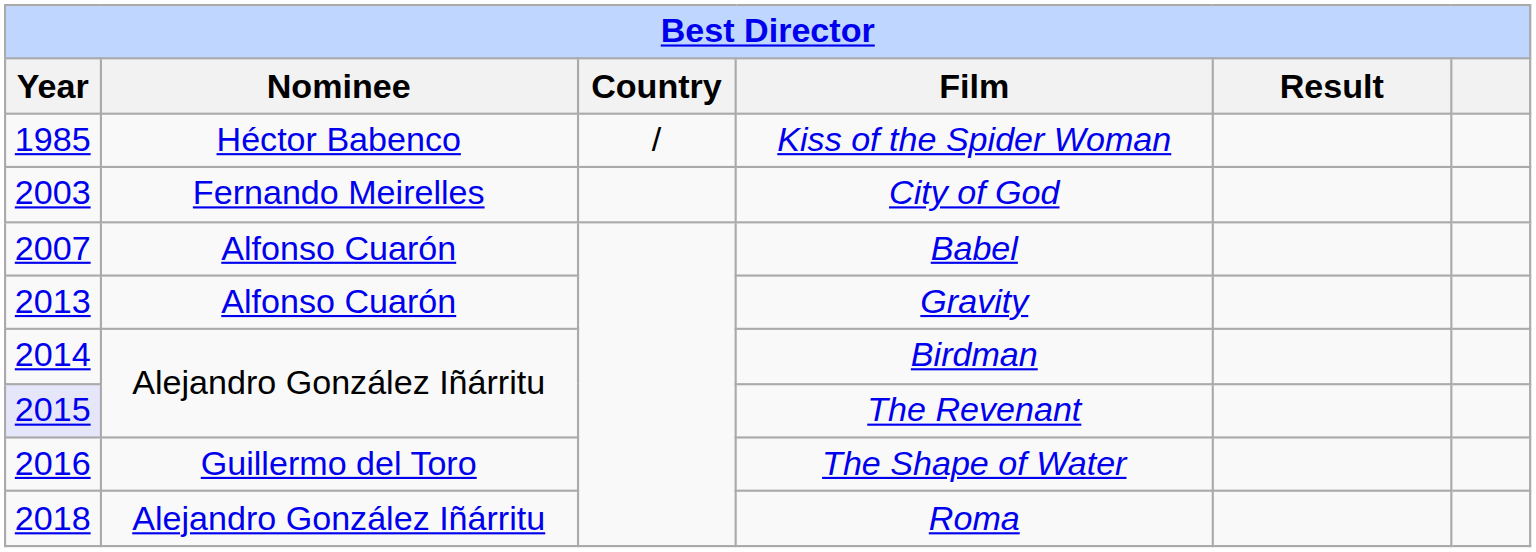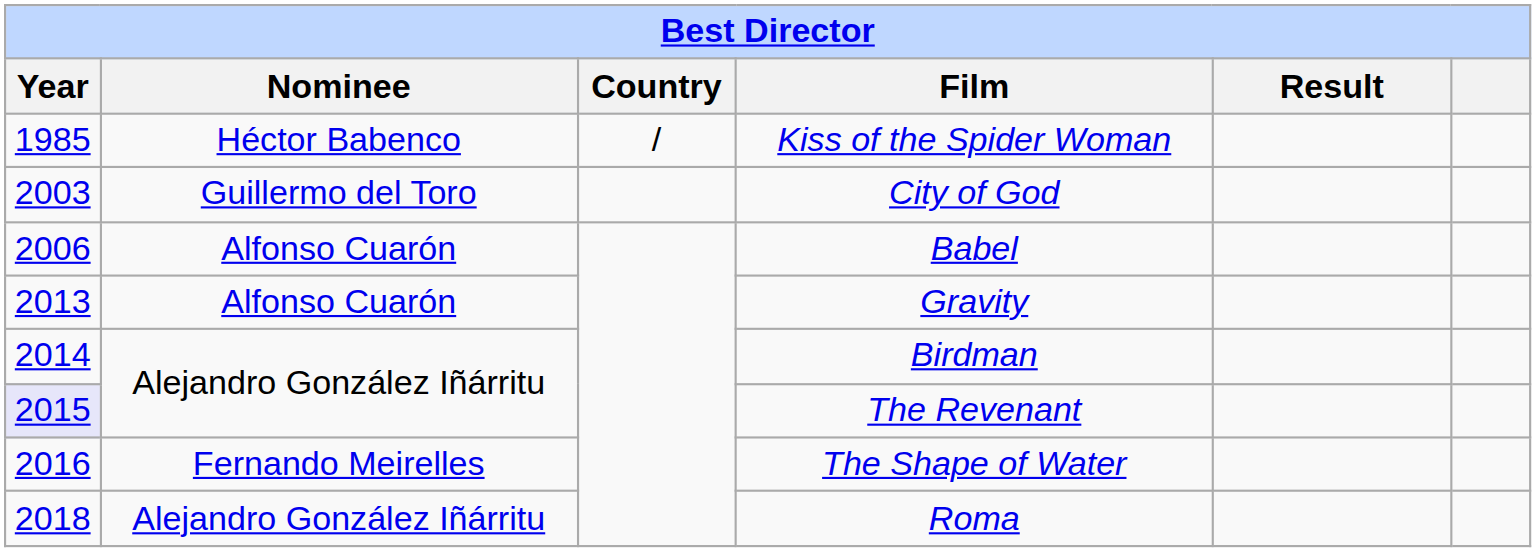City of God | Nominee: Fernando Meirelles -> Guillermo del Toro
Babel | Year: 2007 -> 2006
The Shape of Water | Nominee: Guillermo del Toro -> Fernando Meirelles
